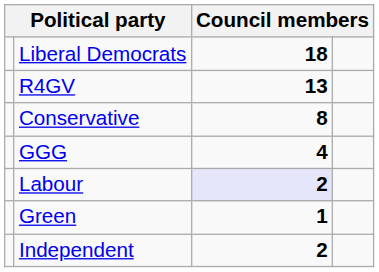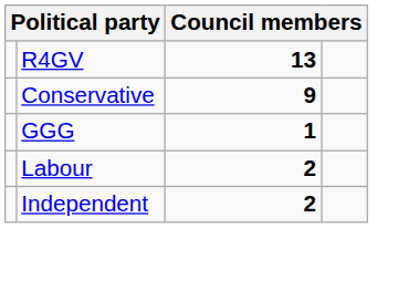- row: Liberal Democrats | 18
Conservative | column 3: 8 -> 9
GGG | column 3: 4 -> 1
Labour | column 3: lavender background -> no background
- row: Green | 1
